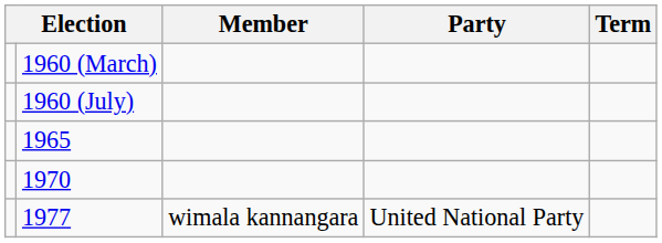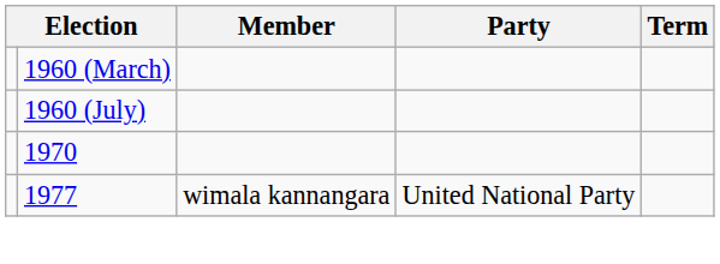- row: 1965
